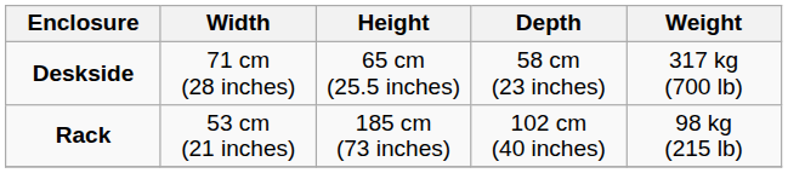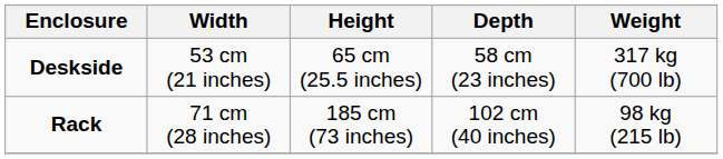Deskside | Width: 71 cm (28 inches) -> 53 cm (21 inches)
Rack | Width: 53 cm (21 inches) -> 71 cm (28 inches)
